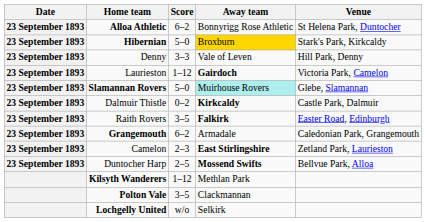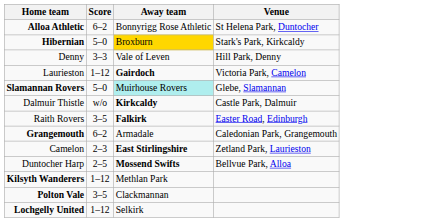- column: Date | 23 September 1893 | 23 September 1893 | 23 September 1893 | 23 September 1893 | 23 September 1893 | 23 September 1893 | 23 September 1893 | 23 September 1893 | 23 September 1893 | 23 September 1893
Dalmuir Thistle | Score: 0–2 -> w/o
Lochgelly United | Score: w/o -> 1–12
